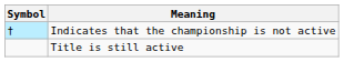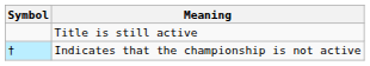rows swapped: Indicates that the championship is not active <-> Title is still active
